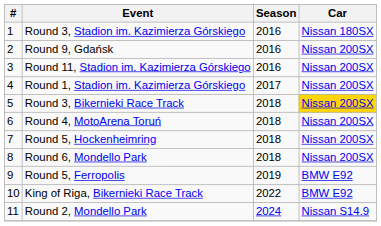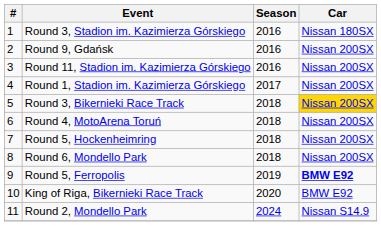Round 5, Ferropolis | Car: normal -> bold
King of Riga, Bikernieki Race Track | Season: 2022 -> 2020
